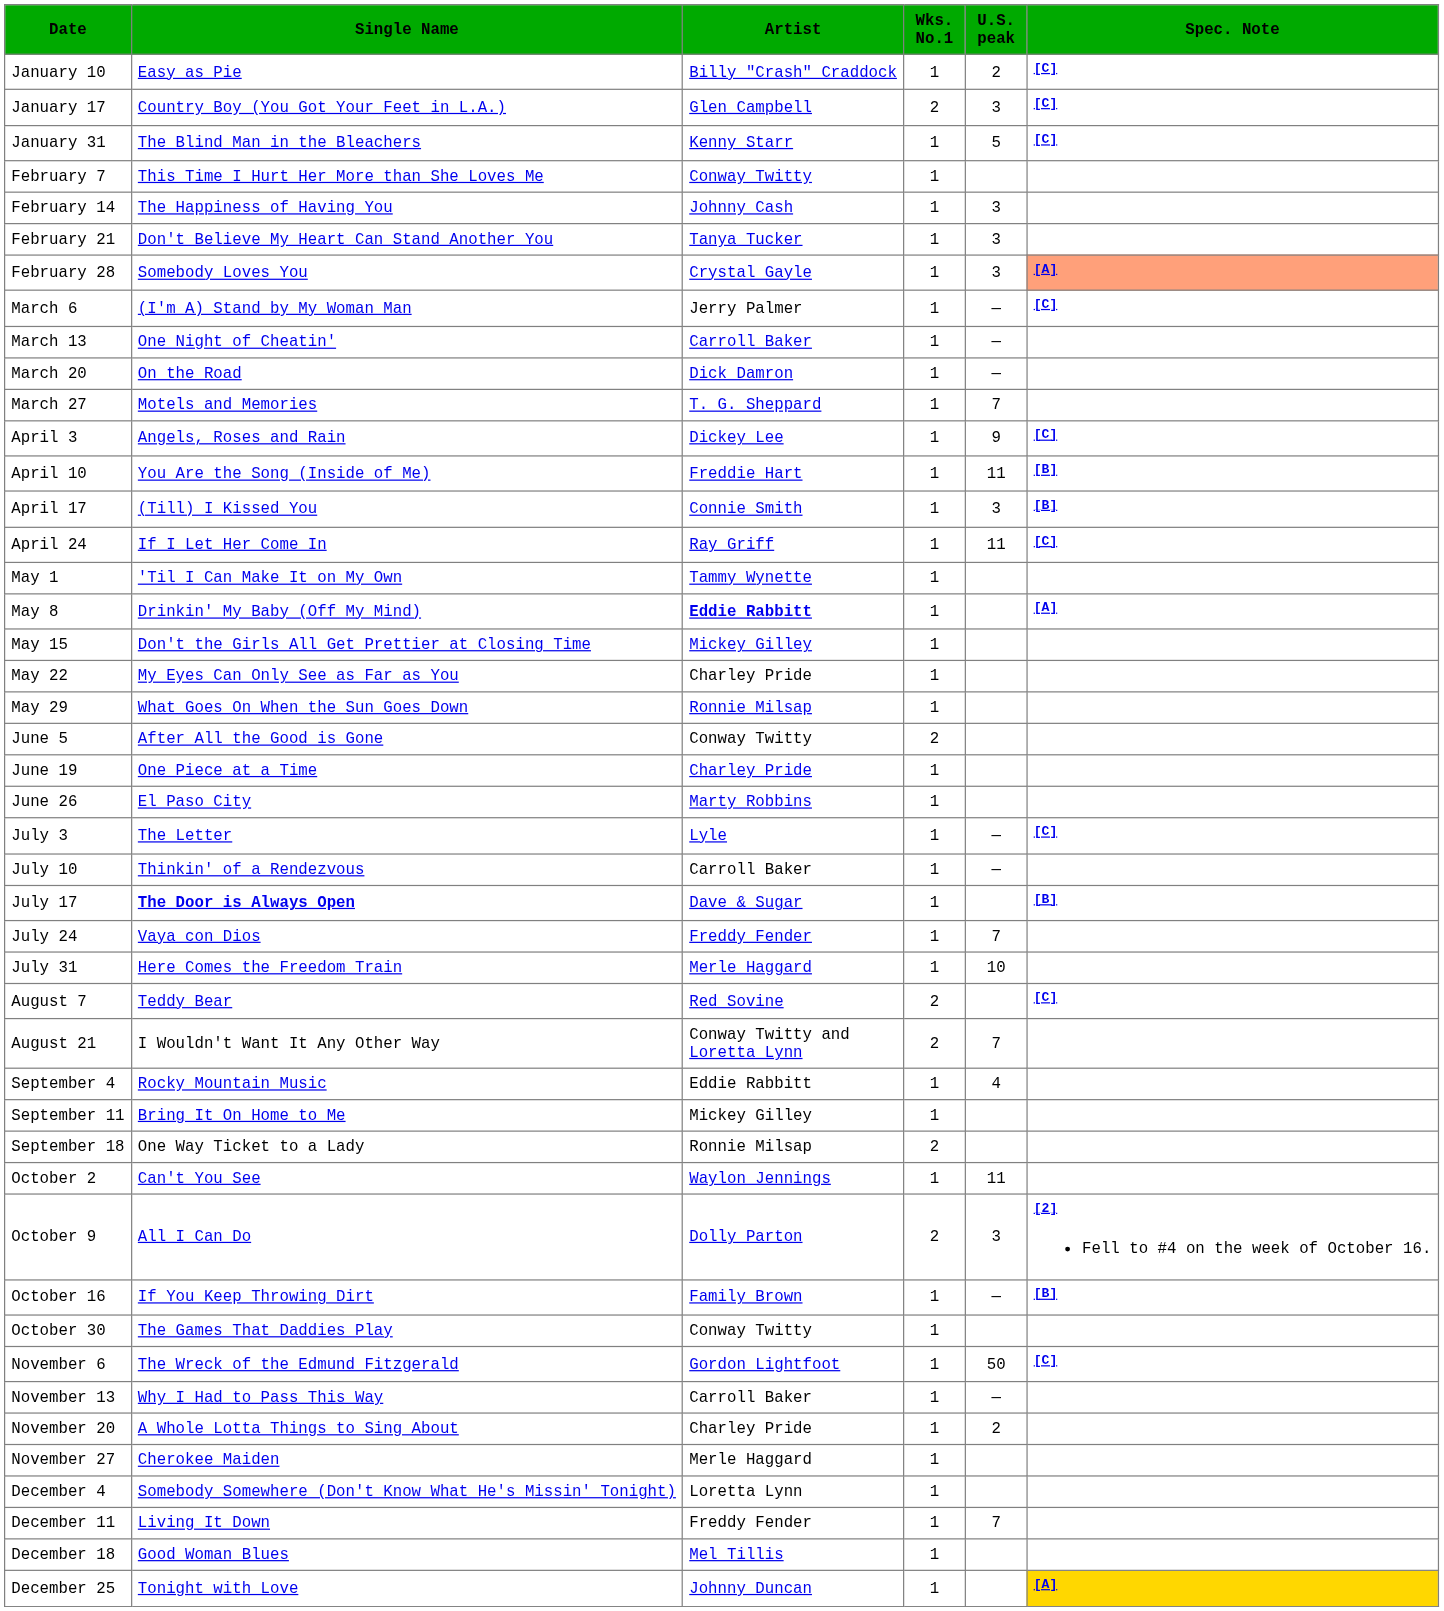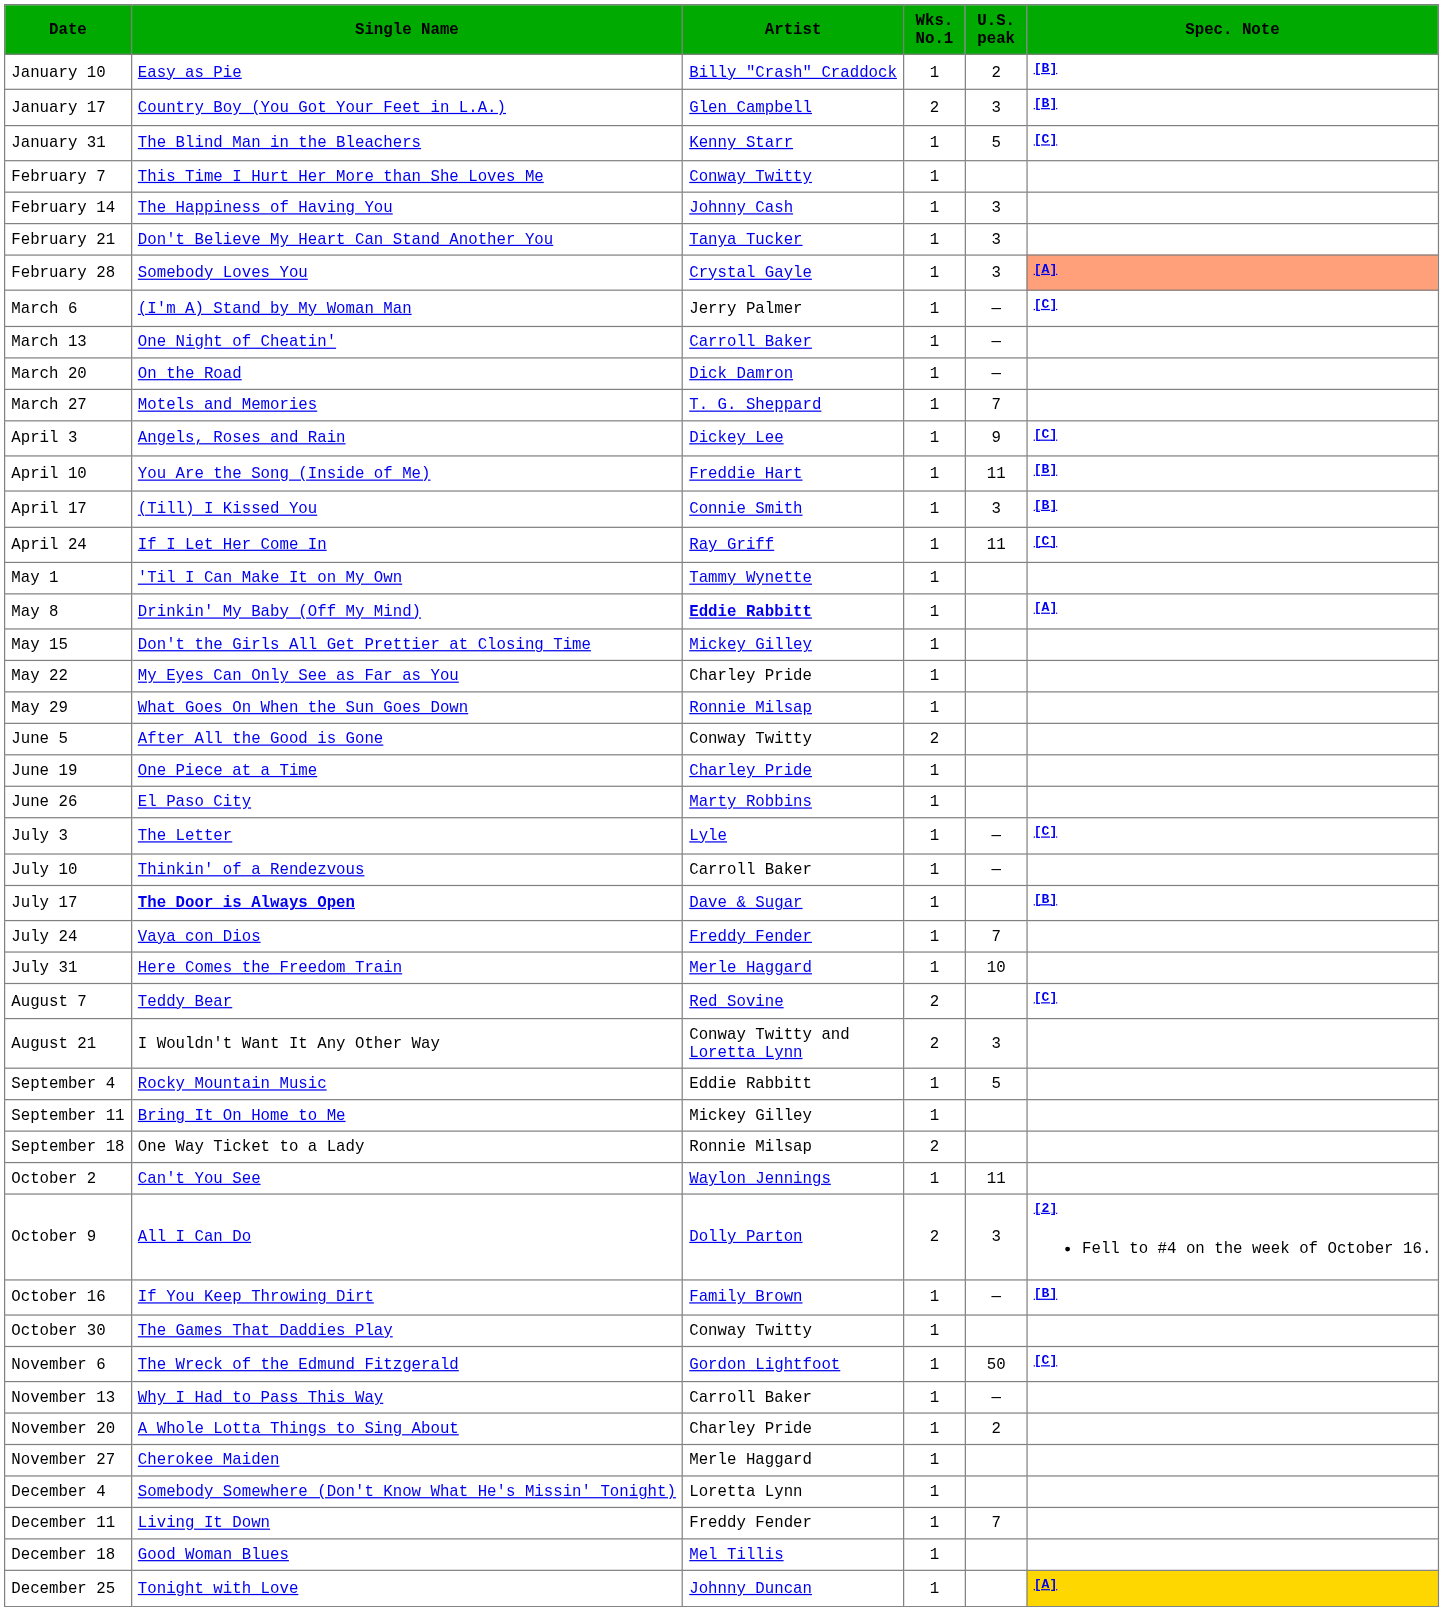January 10 | Spec. Note: [C] -> [B]
January 17 | Spec. Note: [C] -> [B]
August 21 | U.S. peak: 7 -> 3
September 4 | U.S. peak: 4 -> 5
